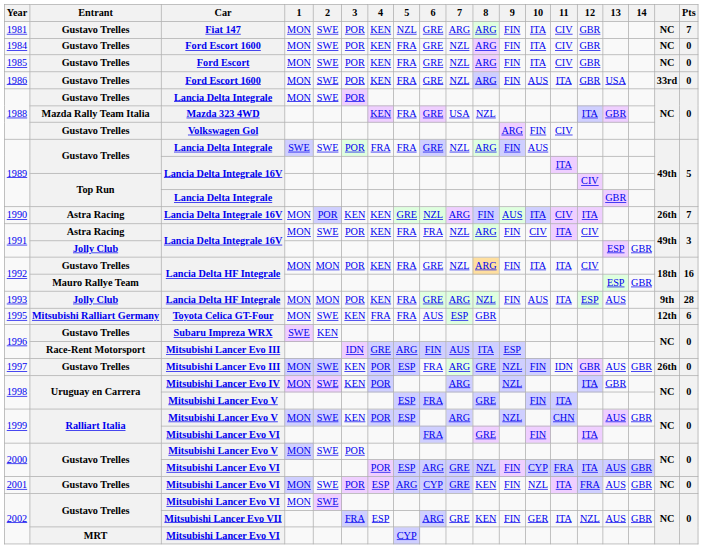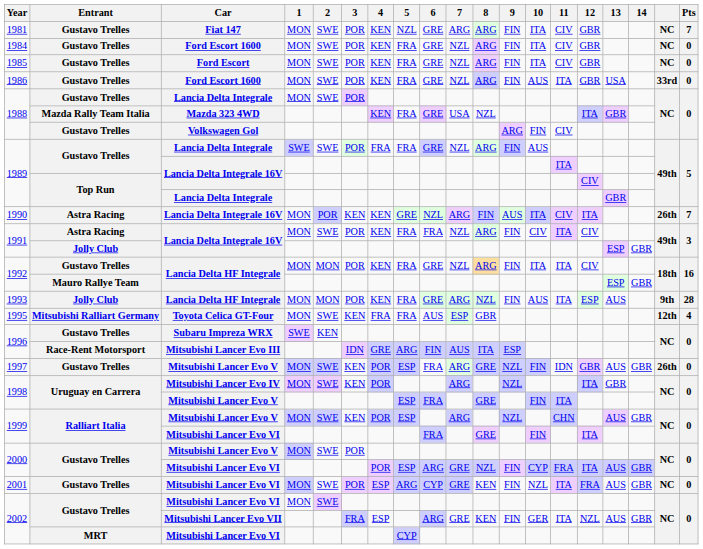1995 | Pts: 6 -> 4
1997 | Car: Mitsubishi Lancer Evo III -> Mitsubishi Lancer Evo V
